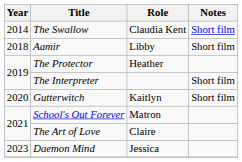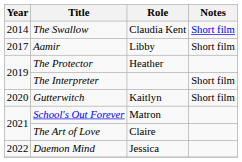Aamir | Year: 2018 -> 2017
Daemon Mind | Year: 2023 -> 2022
